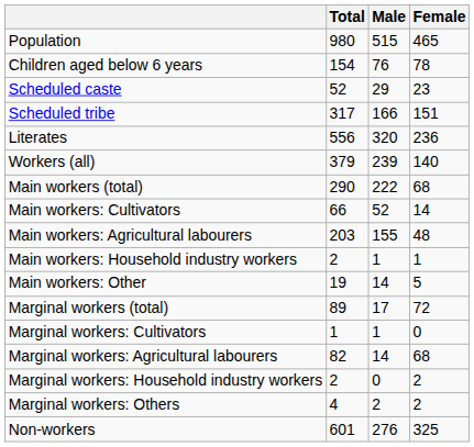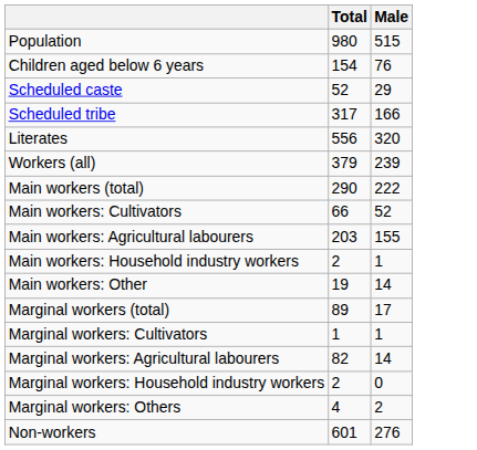- column: Female | 465 | 78 | 23 | 151 | 236 | 140 | 68 | 14 | 48 | 1 | 5 | 72 | 0 | 68 | 2 | 2 | 325
